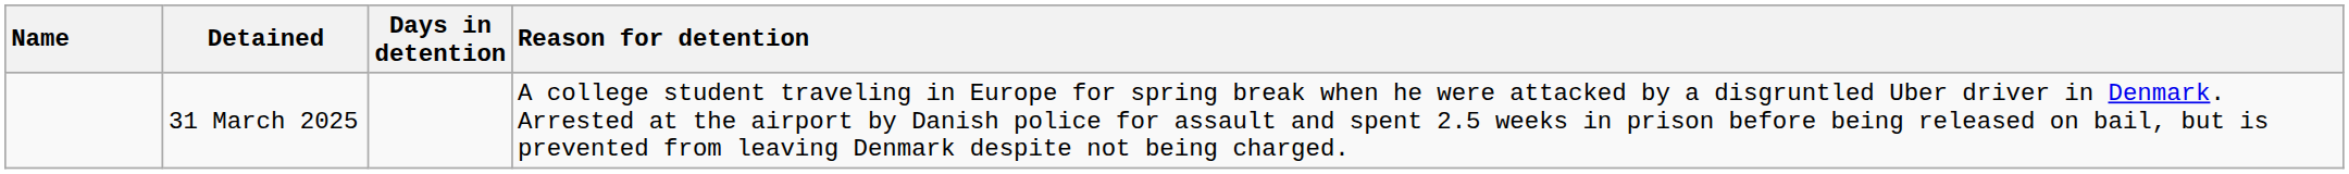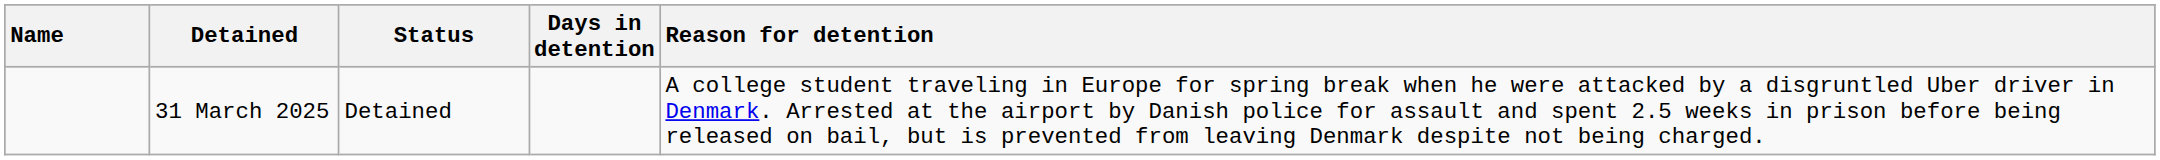+ column: Status | Detained
